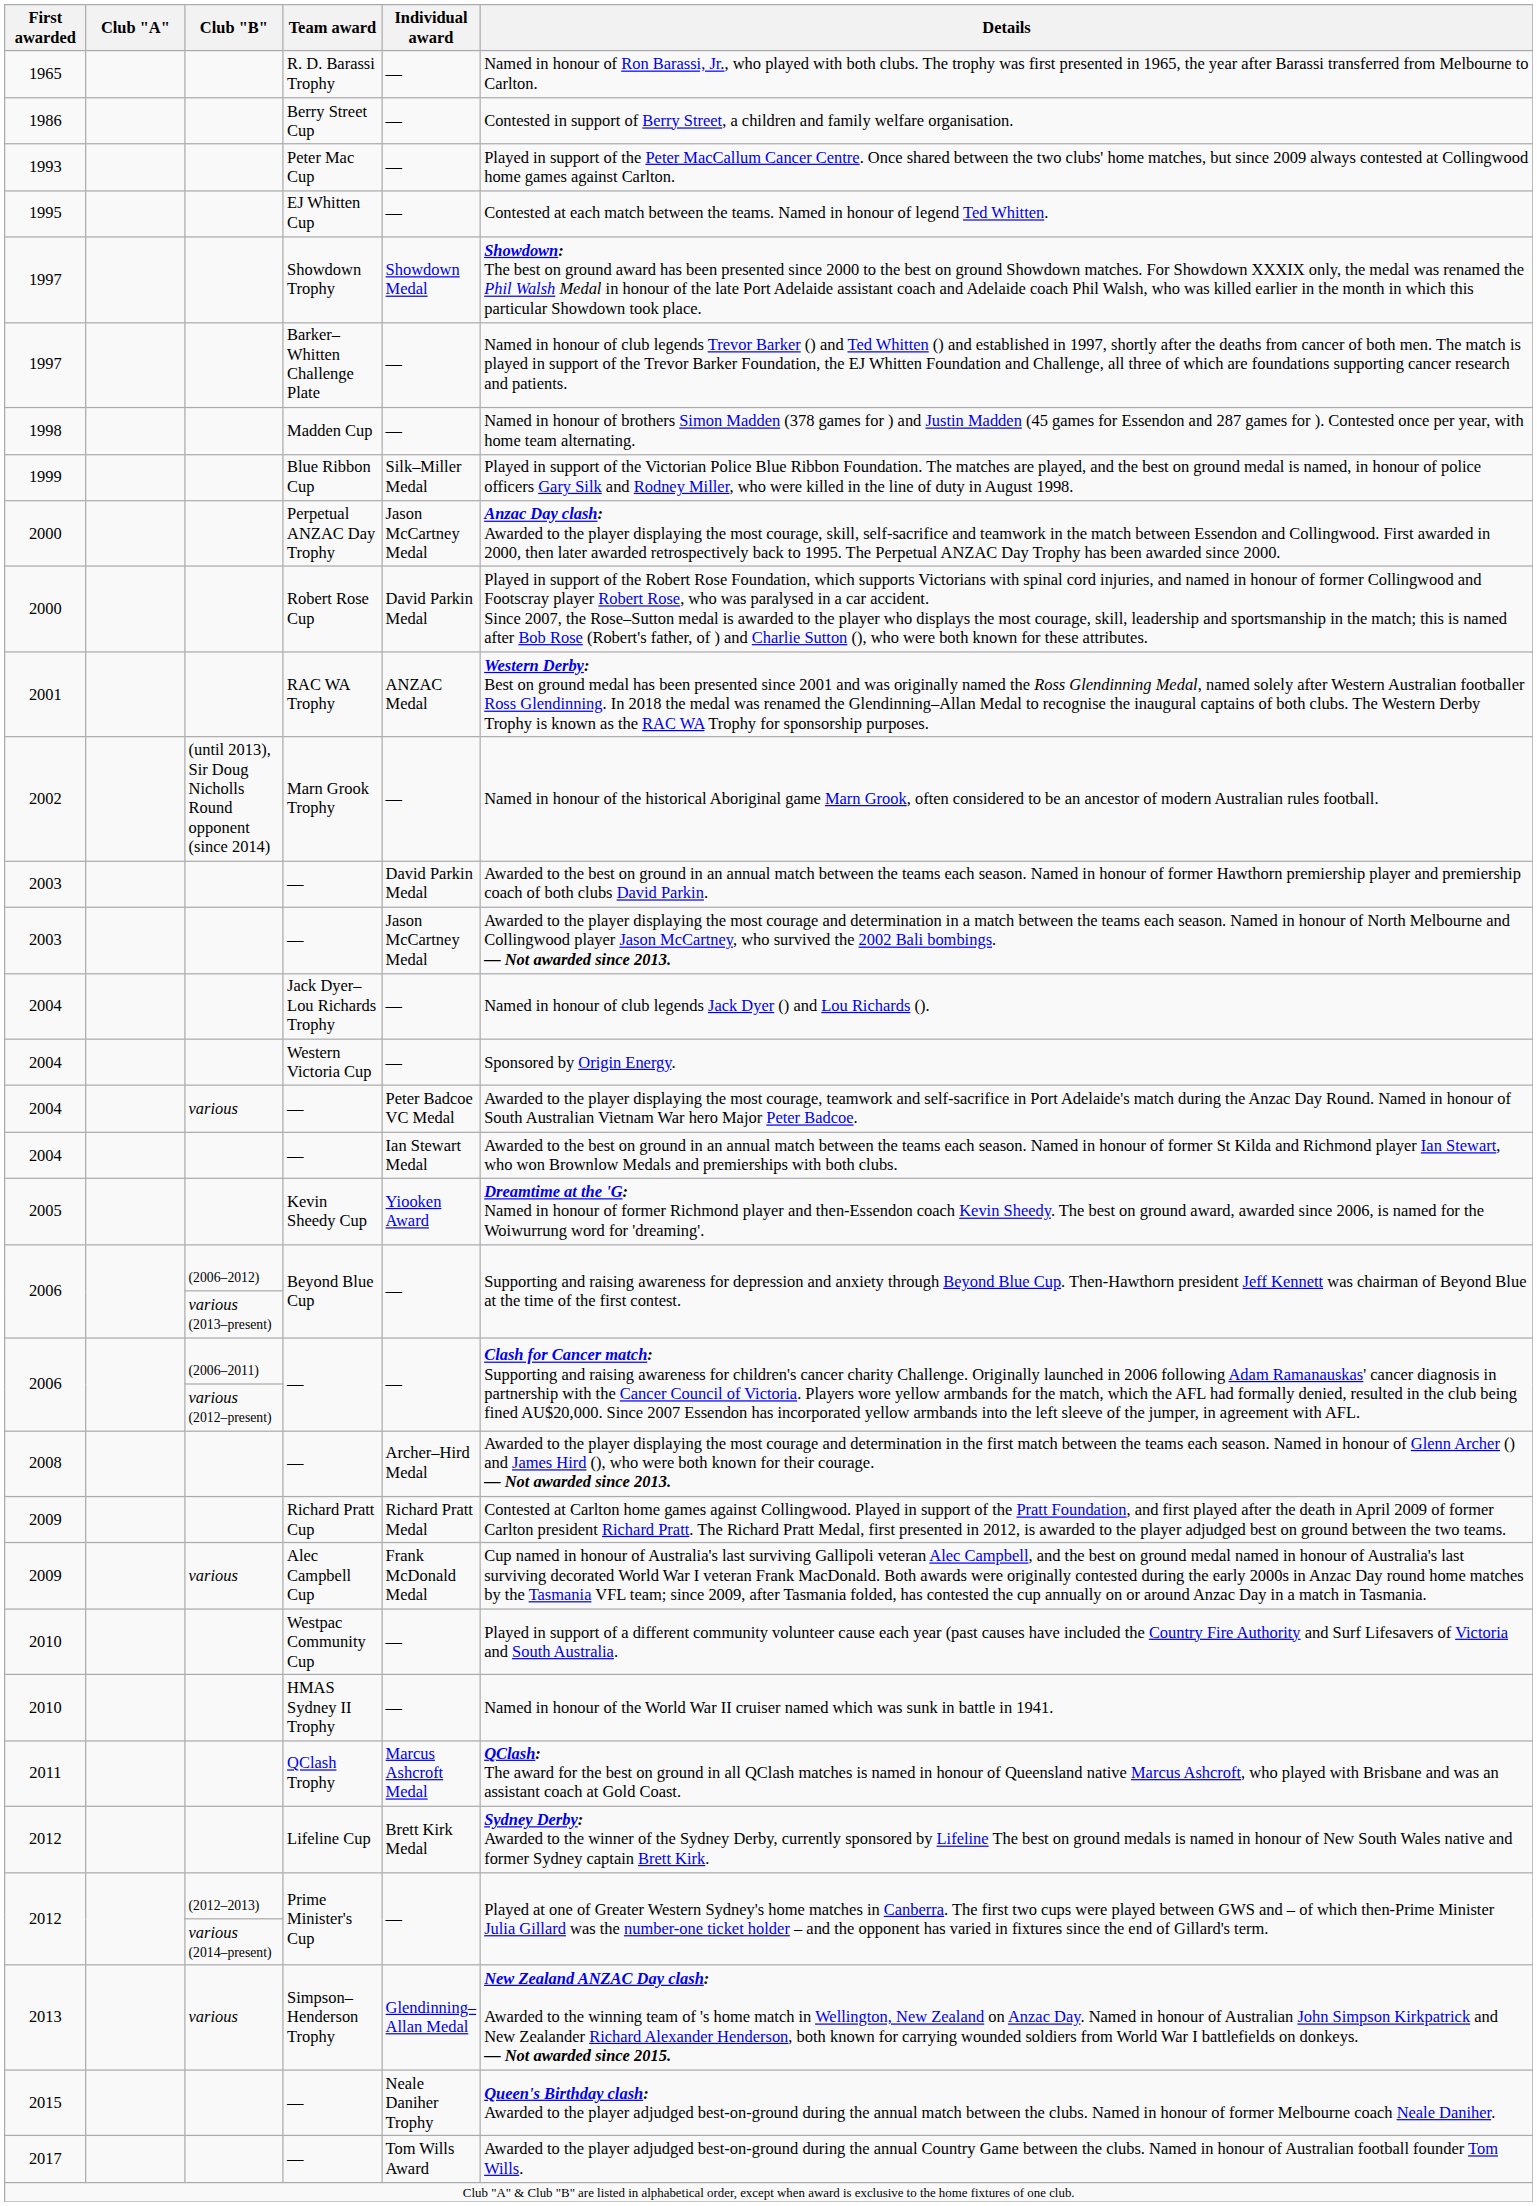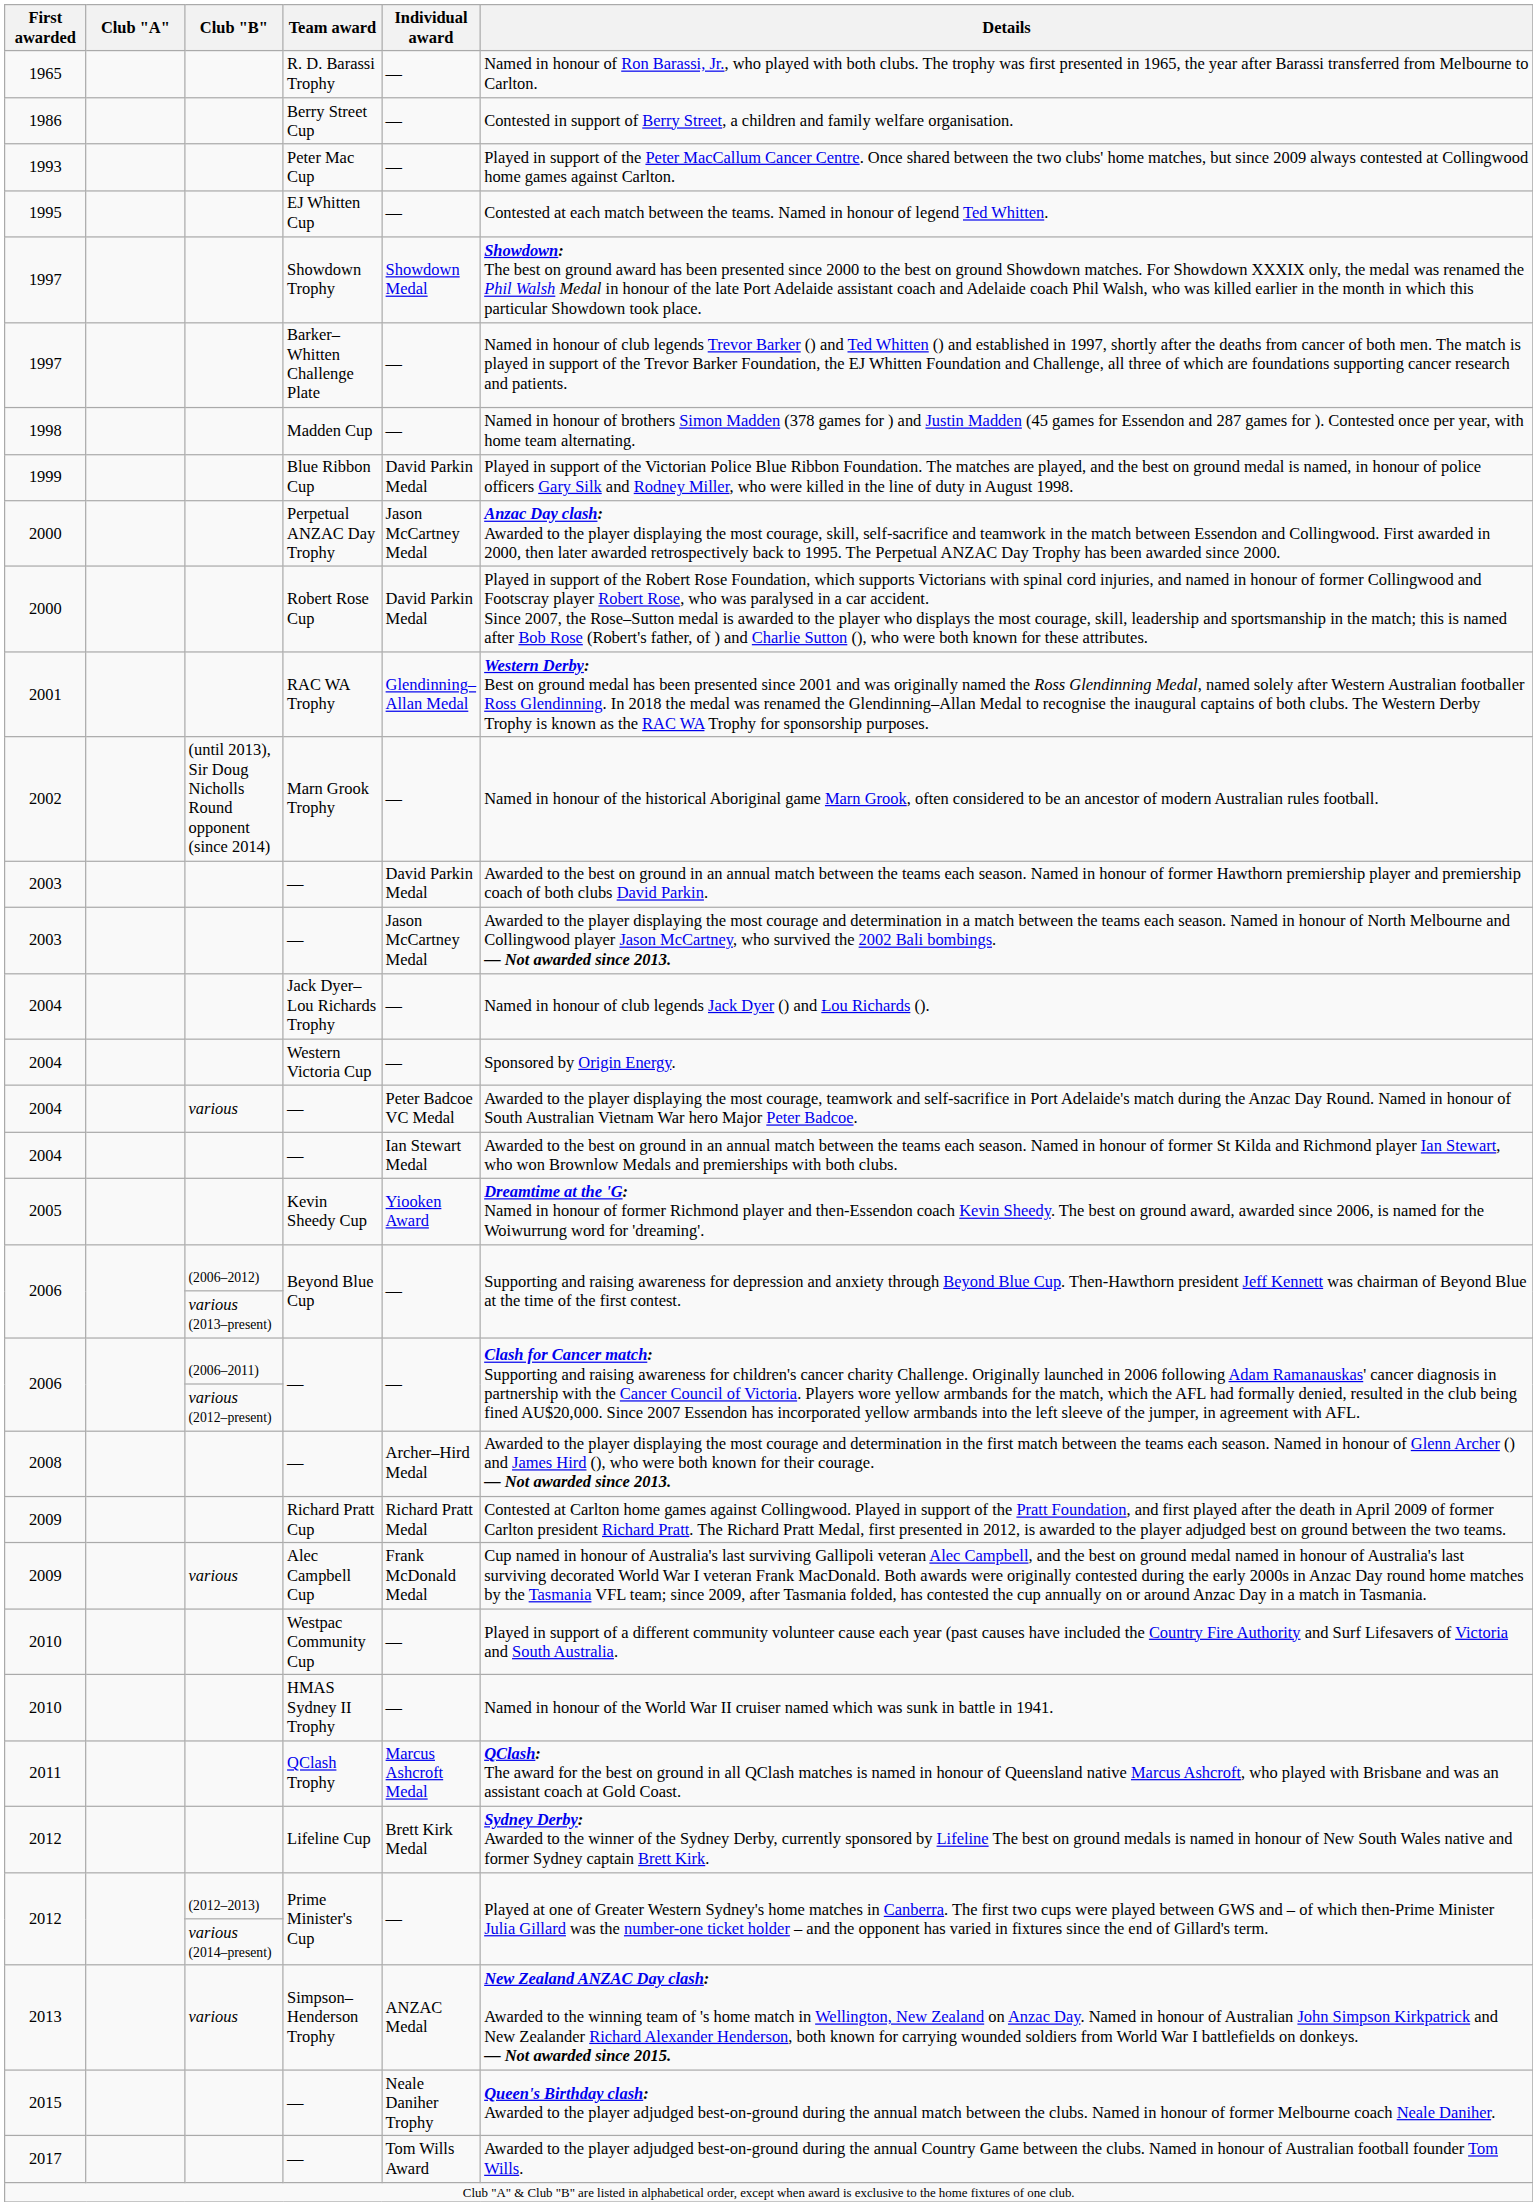Blue Ribbon Cup | Individual award: Silk–Miller Medal -> David Parkin Medal
RAC WA Trophy | Individual award: ANZAC Medal -> Glendinning–Allan Medal
Simpson–Henderson Trophy | Individual award: Glendinning–Allan Medal -> ANZAC Medal
